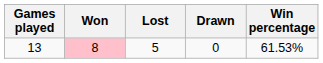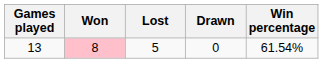13 | Win percentage: 61.53% -> 61.54%
